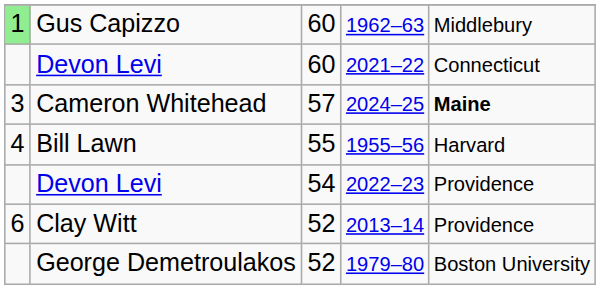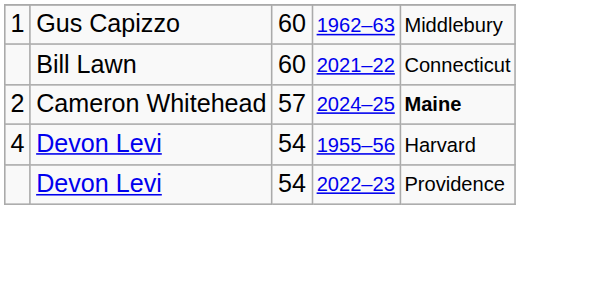1962–63 | column 1: lightgreen background -> no background
2021–22 | column 2: Devon Levi -> Bill Lawn
2024–25 | column 1: 3 -> 2
1955–56 | column 2: Bill Lawn -> Devon Levi
1955–56 | column 3: 55 -> 54
- row: 6 | Clay Witt | 52 | 2013–14 | Providence
- row: George Demetroulakos | 52 | 1979–80 | Boston University
